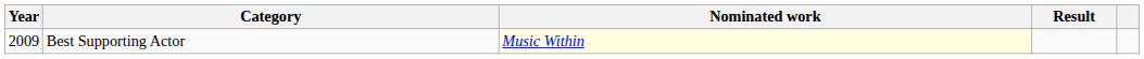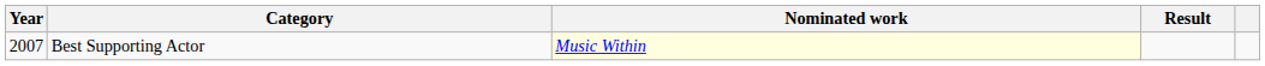Best Supporting Actor | Year: 2009 -> 2007
